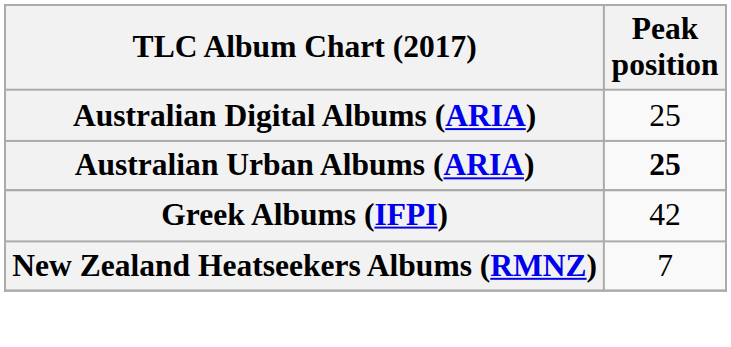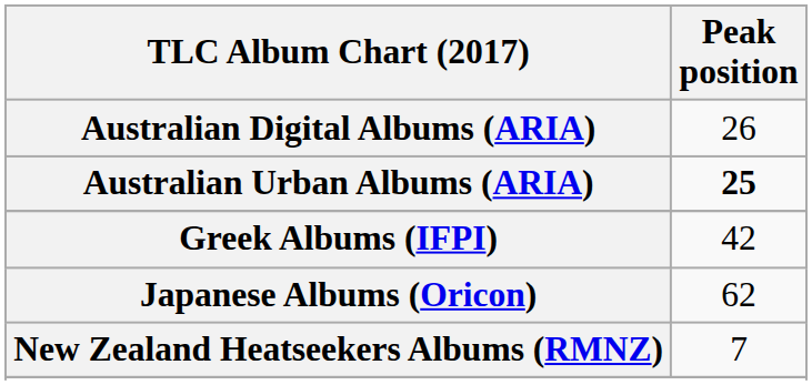Australian Digital Albums (ARIA) | Peak position: 25 -> 26
+ row: Japanese Albums (Oricon) | 62
